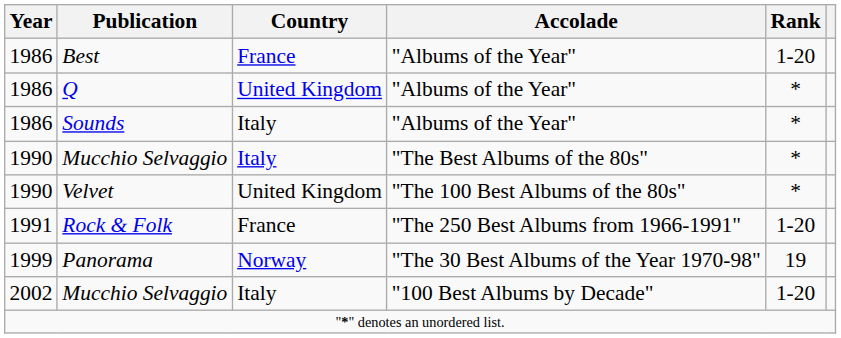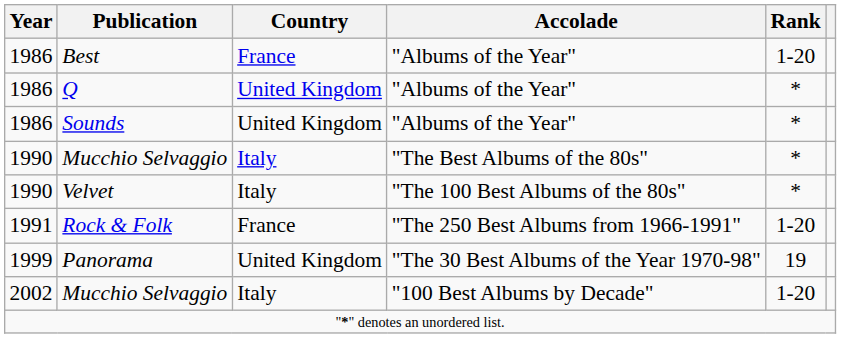Sounds | Country: Italy -> United Kingdom
Velvet | Country: United Kingdom -> Italy
Panorama | Country: Norway -> United Kingdom
